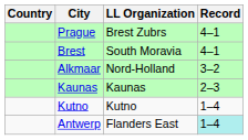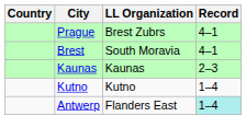- row: Alkmaar | Nord-Holland | 3–2
